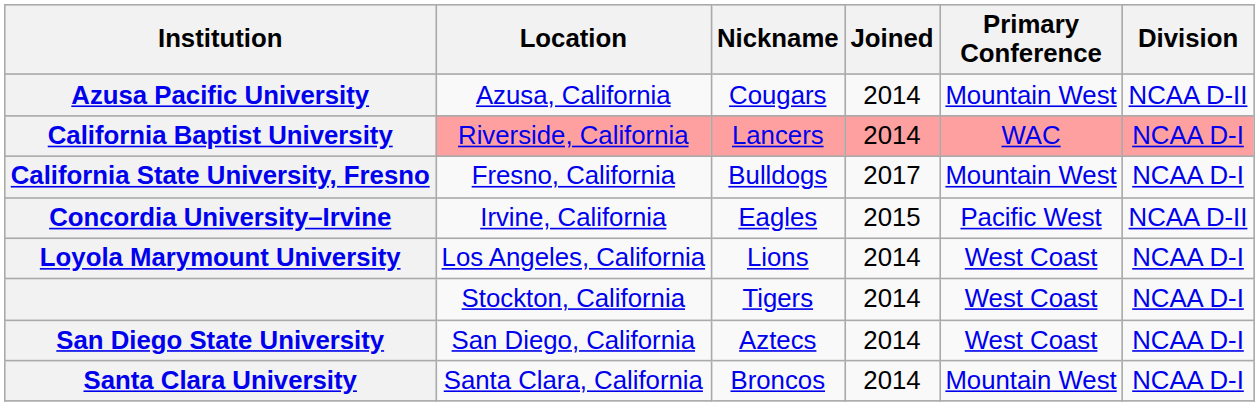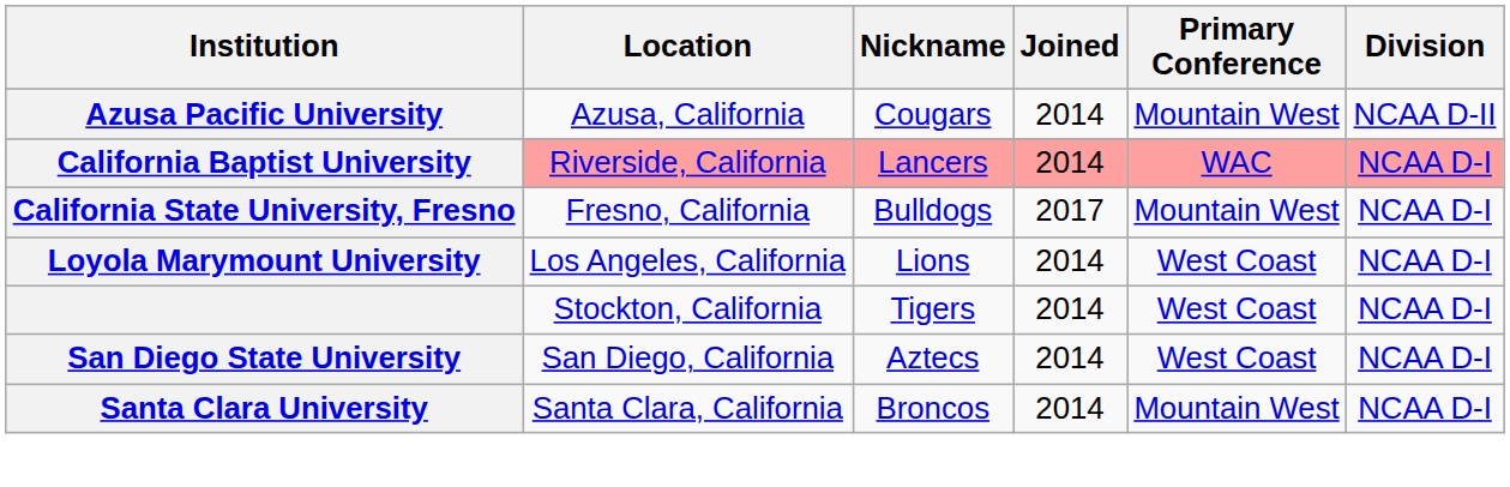- row: Concordia University–Irvine | Irvine, California | Eagles | 2015 | Pacific West | NCAA D-II
